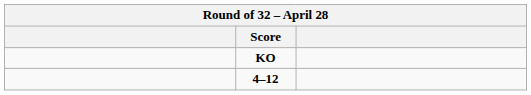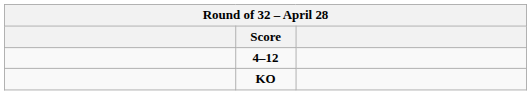rows swapped: 4–12 <-> KO
